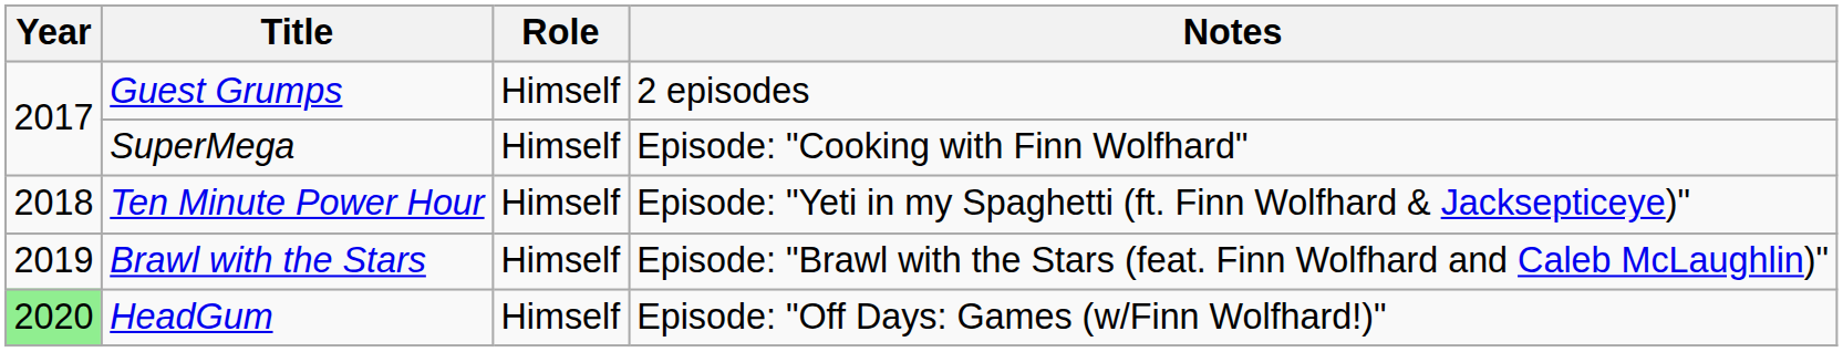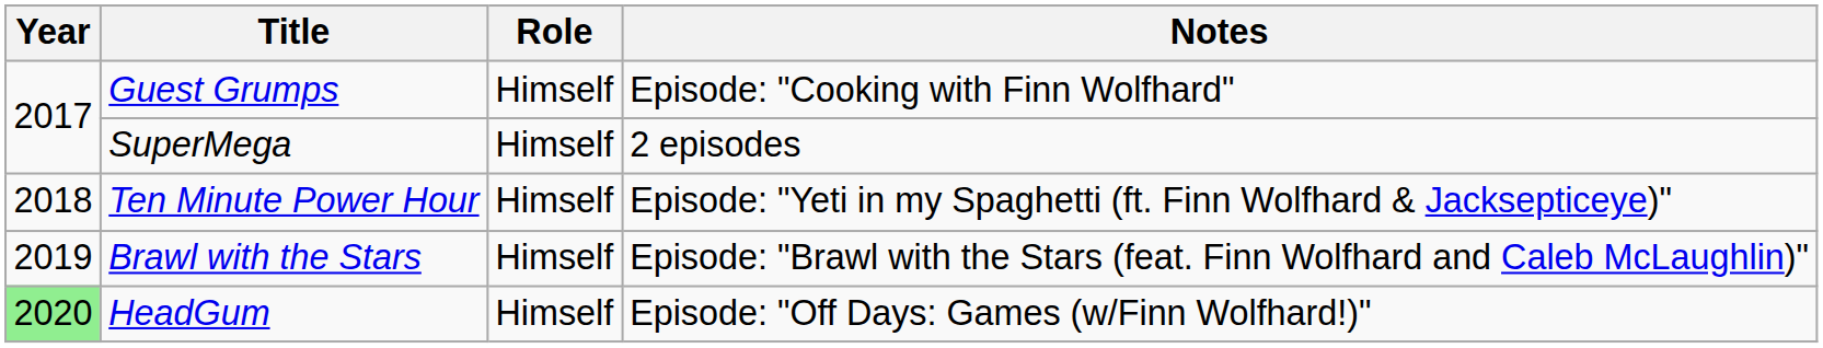Guest Grumps | Notes: 2 episodes -> Episode: "Cooking with Finn Wolfhard"
SuperMega | Notes: Episode: "Cooking with Finn Wolfhard" -> 2 episodes
